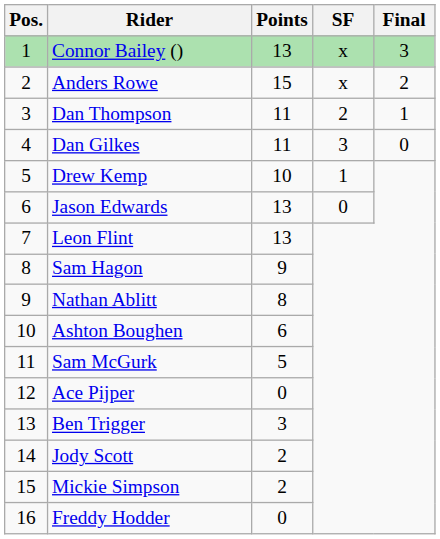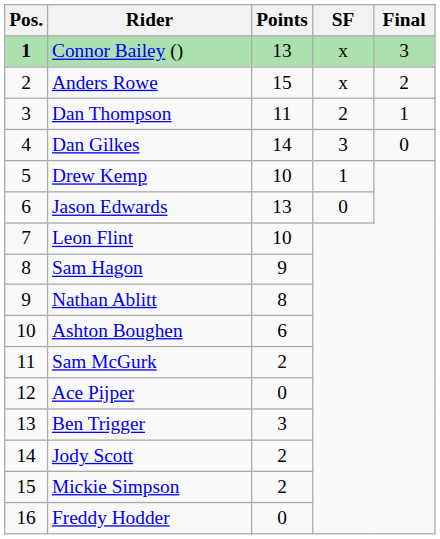Connor Bailey () | Pos.: normal -> bold
Dan Gilkes | Points: 11 -> 14
Leon Flint | Points: 13 -> 10
Sam McGurk | Points: 5 -> 2
